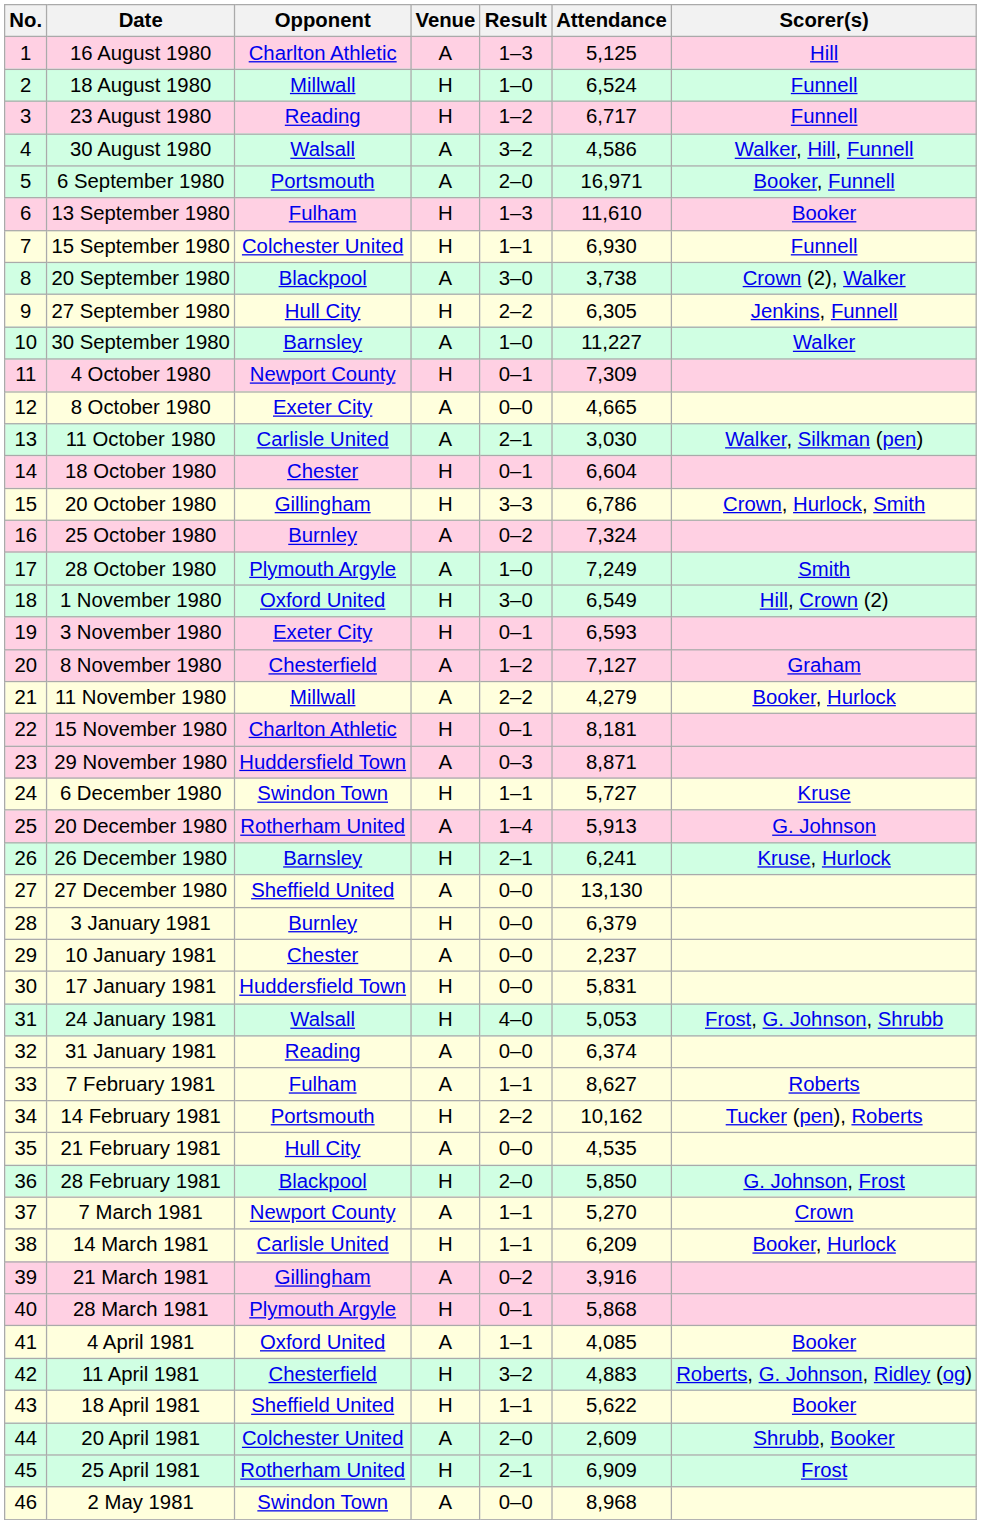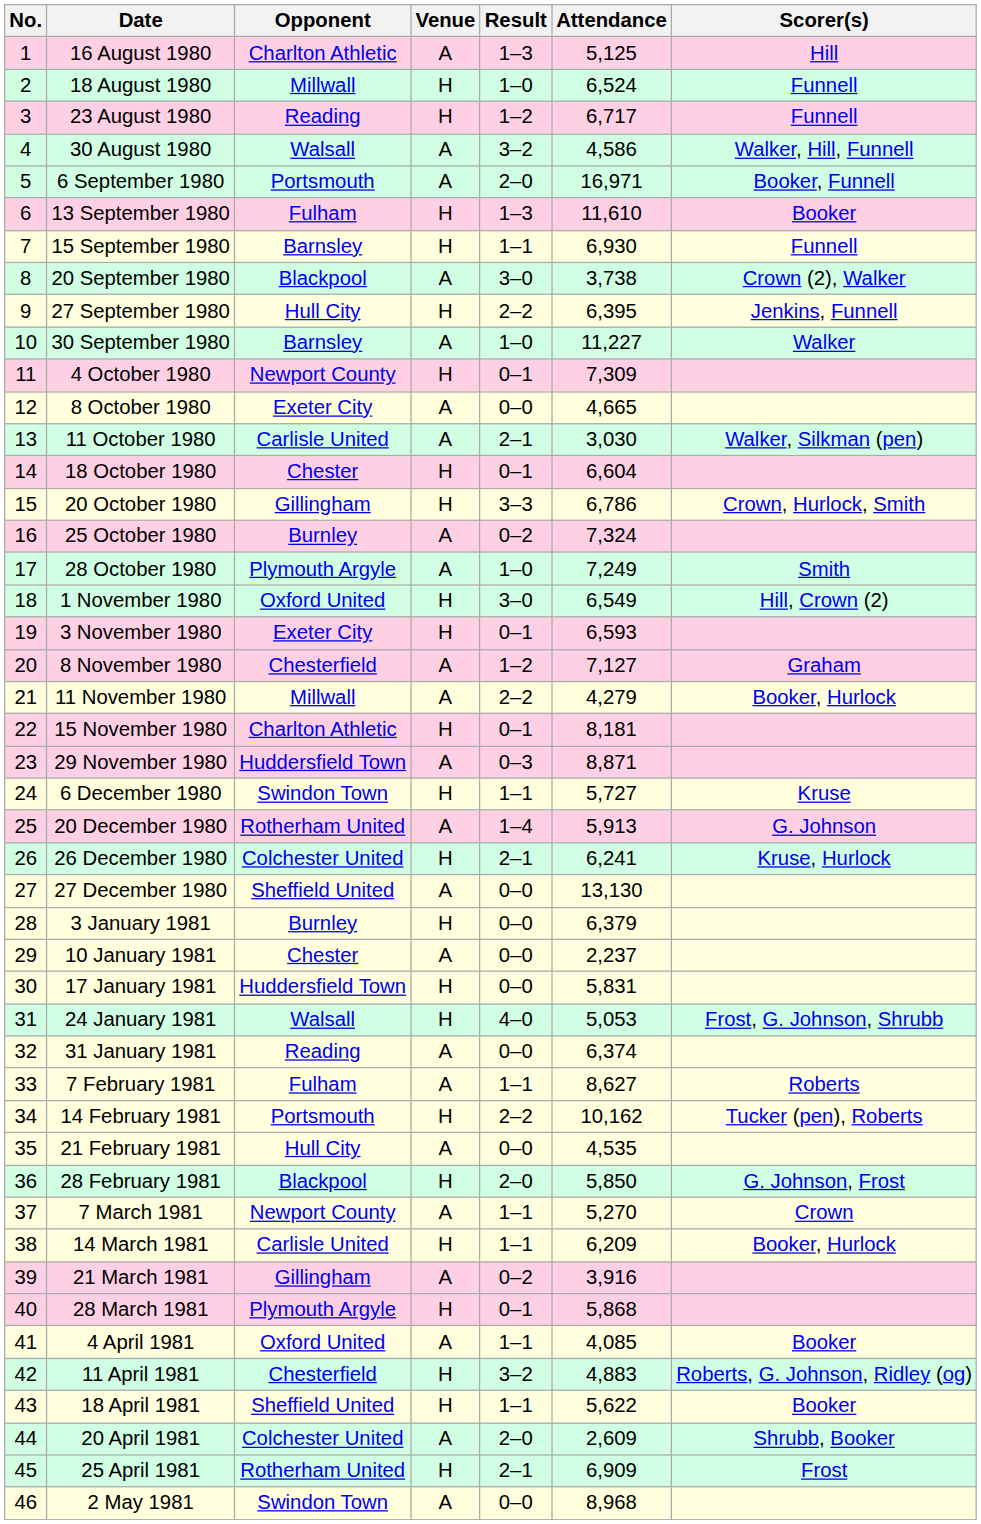15 September 1980 | Opponent: Colchester United -> Barnsley
27 September 1980 | Attendance: 6,305 -> 6,395
26 December 1980 | Opponent: Barnsley -> Colchester United
